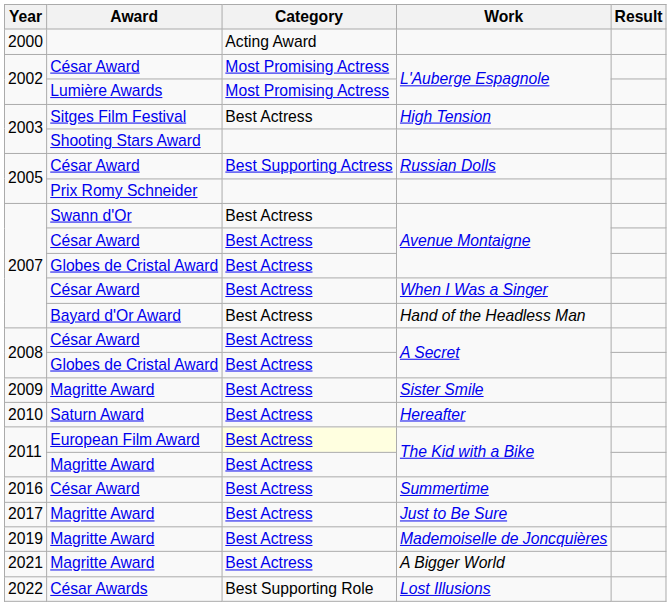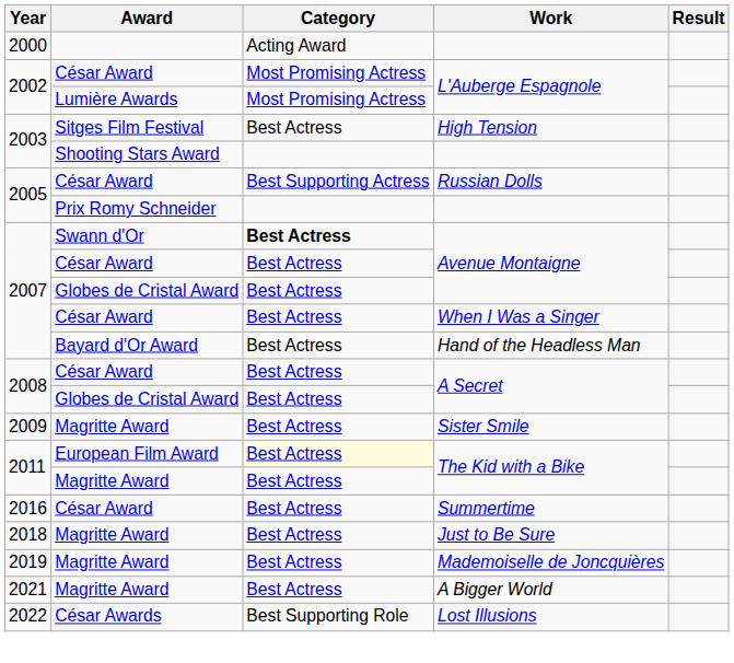Swann d'Or / Avenue Montaigne | Category: normal -> bold
- row: 2010 | Saturn Award | Best Actress | Hereafter
Just to Be Sure | Year: 2017 -> 2018
